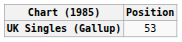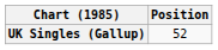UK Singles (Gallup) | Position: 53 -> 52
